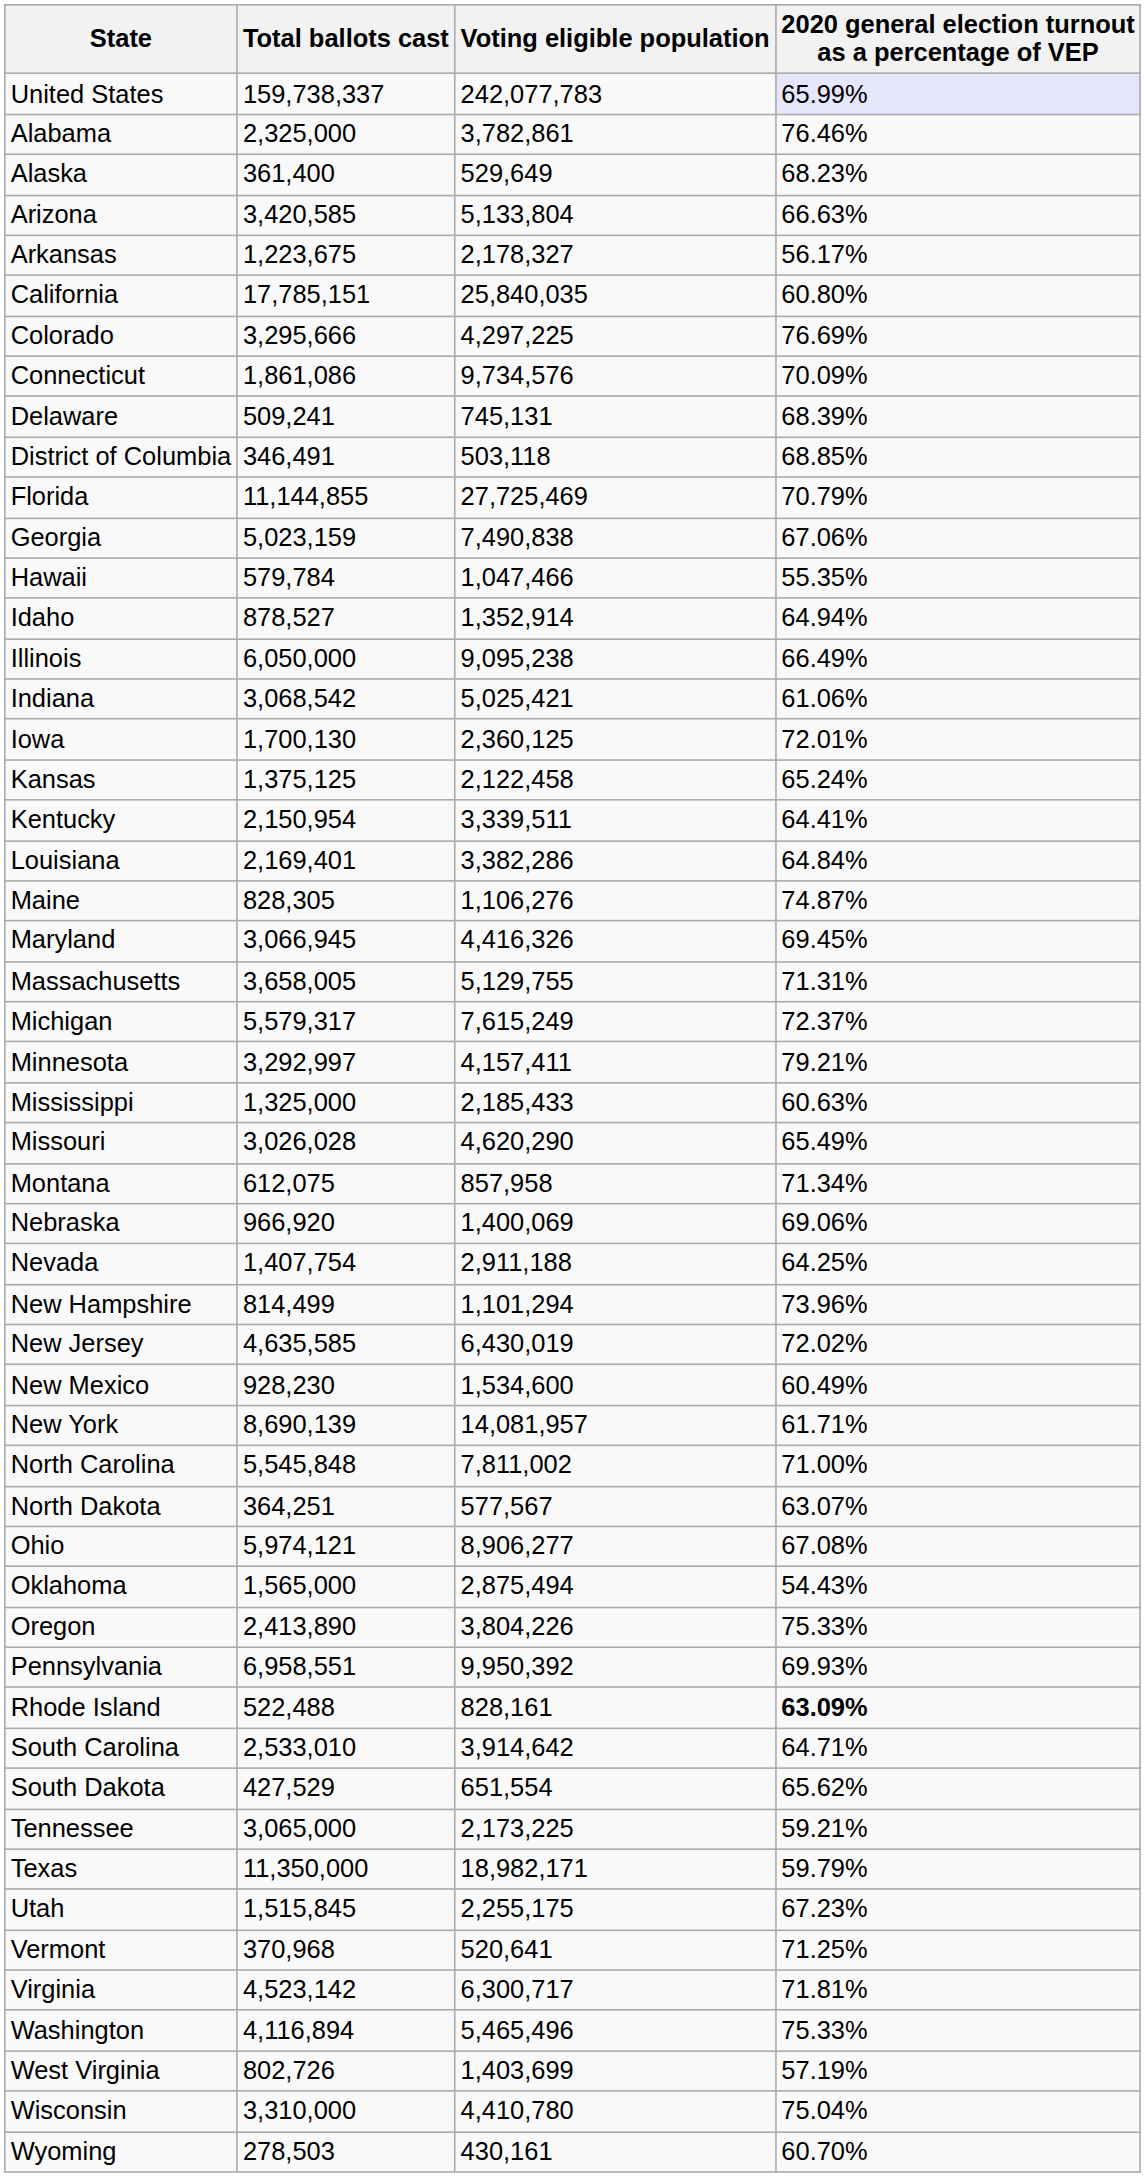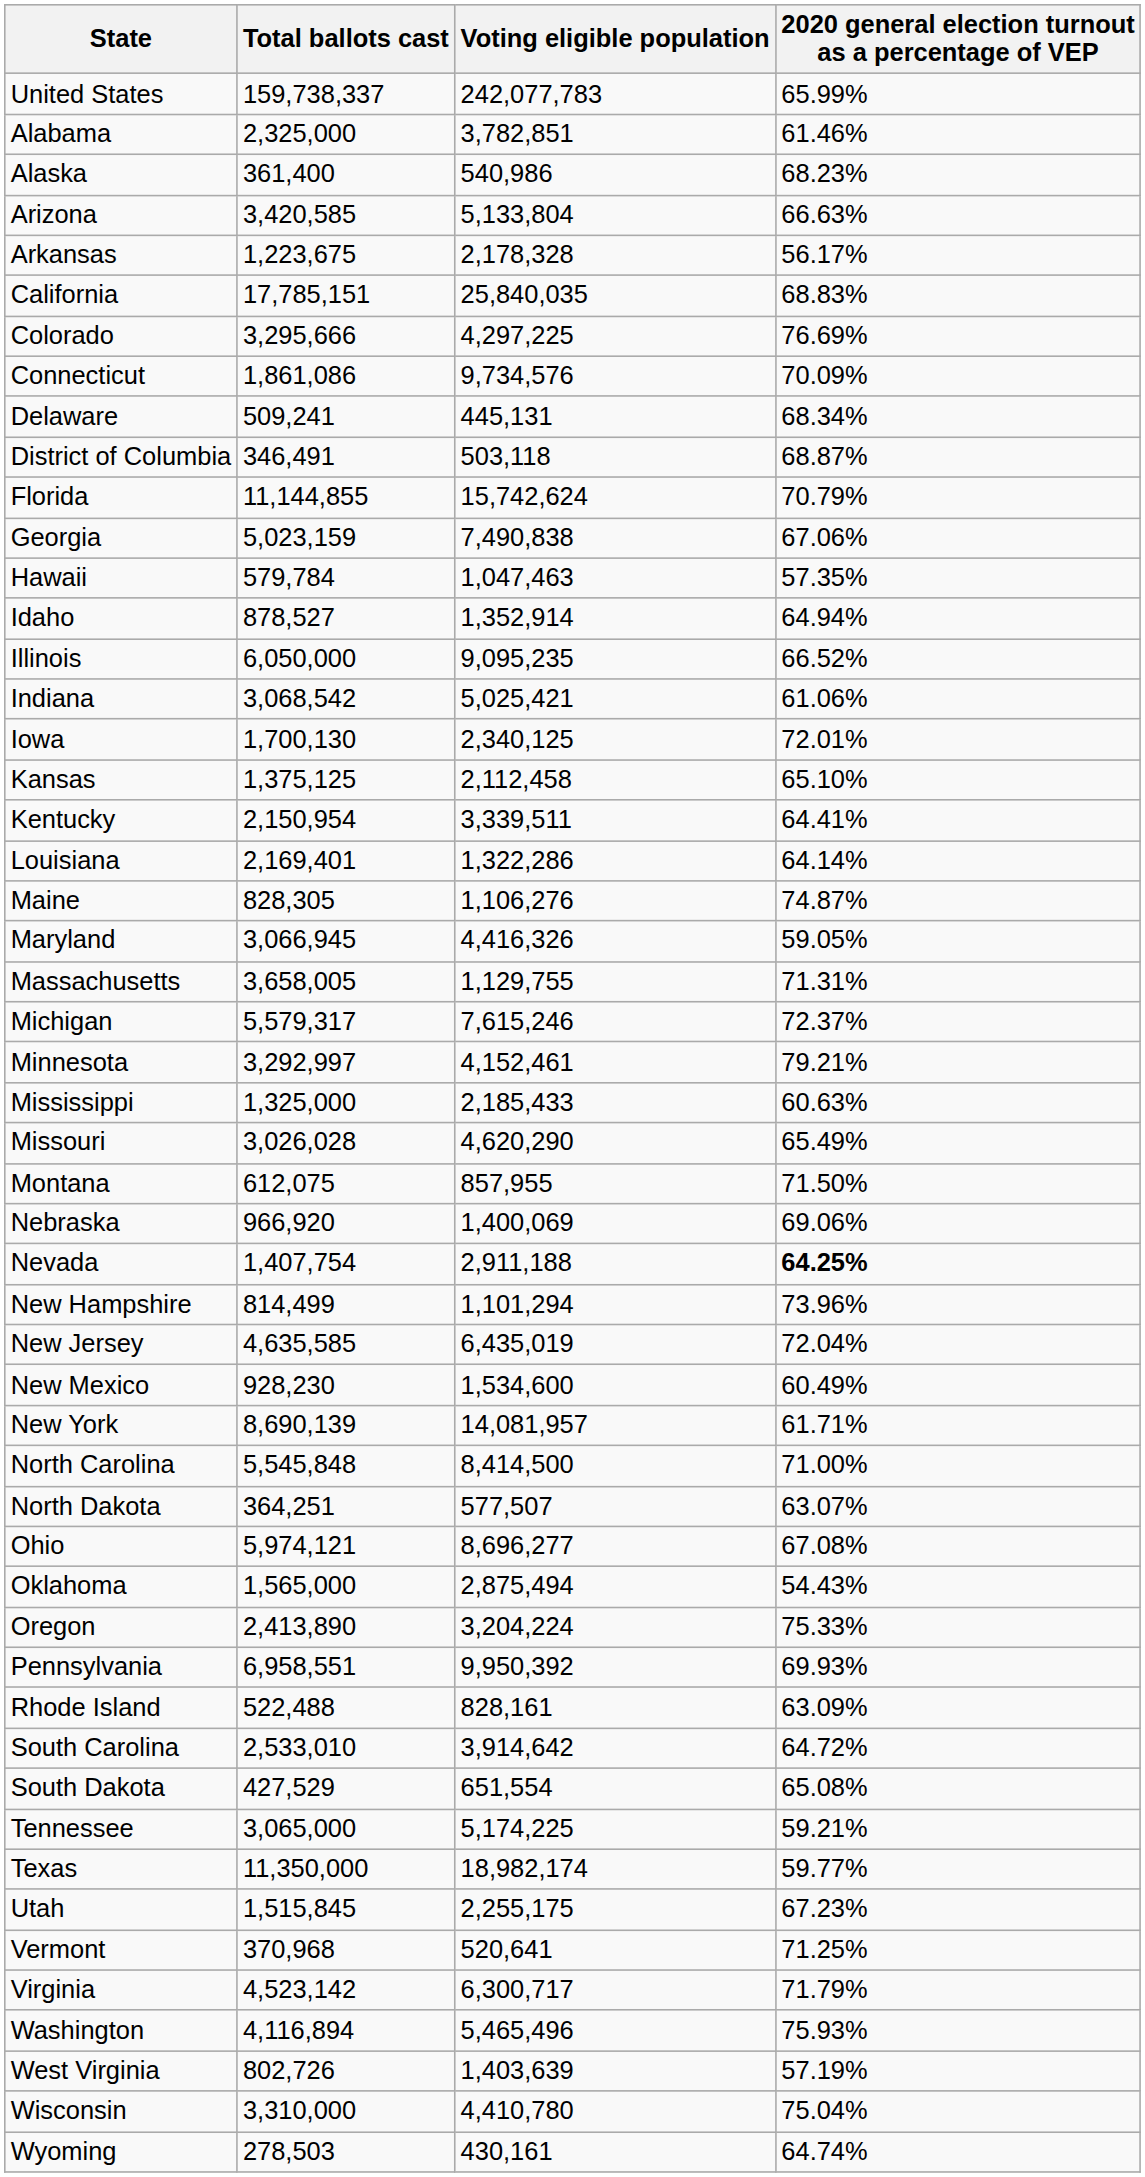United States | 2020 general election turnout as a percentage of VEP: lavender background -> no background
Alabama | Voting eligible population: 3,782,861 -> 3,782,851
Alabama | 2020 general election turnout as a percentage of VEP: 76.46% -> 61.46%
Alaska | Voting eligible population: 529,649 -> 540,986
Arkansas | Voting eligible population: 2,178,327 -> 2,178,328
California | 2020 general election turnout as a percentage of VEP: 60.80% -> 68.83%
Delaware | Voting eligible population: 745,131 -> 445,131
Delaware | 2020 general election turnout as a percentage of VEP: 68.39% -> 68.34%
District of Columbia | 2020 general election turnout as a percentage of VEP: 68.85% -> 68.87%
Florida | Voting eligible population: 27,725,469 -> 15,742,624
Hawaii | Voting eligible population: 1,047,466 -> 1,047,463
Hawaii | 2020 general election turnout as a percentage of VEP: 55.35% -> 57.35%
Illinois | Voting eligible population: 9,095,238 -> 9,095,235
Illinois | 2020 general election turnout as a percentage of VEP: 66.49% -> 66.52%
Iowa | Voting eligible population: 2,360,125 -> 2,340,125
Kansas | Voting eligible population: 2,122,458 -> 2,112,458
Kansas | 2020 general election turnout as a percentage of VEP: 65.24% -> 65.10%
Louisiana | Voting eligible population: 3,382,286 -> 1,322,286
Louisiana | 2020 general election turnout as a percentage of VEP: 64.84% -> 64.14%
Maryland | 2020 general election turnout as a percentage of VEP: 69.45% -> 59.05%
Massachusetts | Voting eligible population: 5,129,755 -> 1,129,755
Michigan | Voting eligible population: 7,615,249 -> 7,615,246
Minnesota | Voting eligible population: 4,157,411 -> 4,152,461
Montana | Voting eligible population: 857,958 -> 857,955
Montana | 2020 general election turnout as a percentage of VEP: 71.34% -> 71.50%
Nevada | 2020 general election turnout as a percentage of VEP: normal -> bold
New Jersey | Voting eligible population: 6,430,019 -> 6,435,019
New Jersey | 2020 general election turnout as a percentage of VEP: 72.02% -> 72.04%
North Carolina | Voting eligible population: 7,811,002 -> 8,414,500
North Dakota | Voting eligible population: 577,567 -> 577,507
Ohio | Voting eligible population: 8,906,277 -> 8,696,277
Oregon | Voting eligible population: 3,804,226 -> 3,204,224
Rhode Island | 2020 general election turnout as a percentage of VEP: bold -> normal
South Carolina | 2020 general election turnout as a percentage of VEP: 64.71% -> 64.72%
South Dakota | 2020 general election turnout as a percentage of VEP: 65.62% -> 65.08%
Tennessee | Voting eligible population: 2,173,225 -> 5,174,225
Texas | Voting eligible population: 18,982,171 -> 18,982,174
Texas | 2020 general election turnout as a percentage of VEP: 59.79% -> 59.77%
Virginia | 2020 general election turnout as a percentage of VEP: 71.81% -> 71.79%
Washington | 2020 general election turnout as a percentage of VEP: 75.33% -> 75.93%
West Virginia | Voting eligible population: 1,403,699 -> 1,403,639
Wyoming | 2020 general election turnout as a percentage of VEP: 60.70% -> 64.74%
